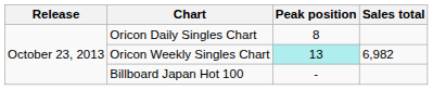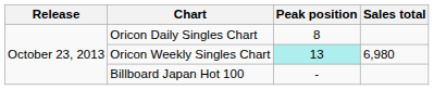Oricon Weekly Singles Chart | Sales total: 6,982 -> 6,980
